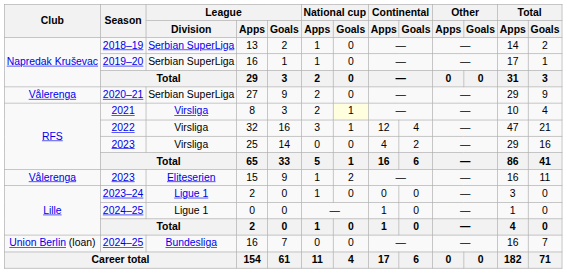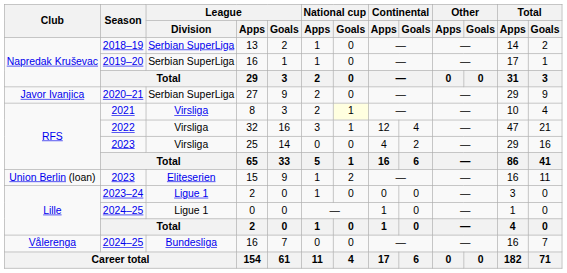27 | Club: Vålerenga -> Javor Ivanjica
15 | Club: Vålerenga -> Union Berlin (loan)
2024–25 / 16 | Club: Union Berlin (loan) -> Vålerenga
